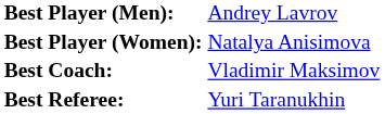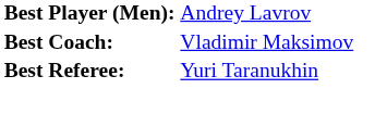- row: Best Player (Women): | Natalya Anisimova
